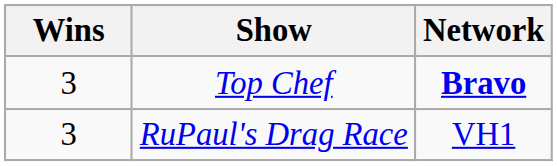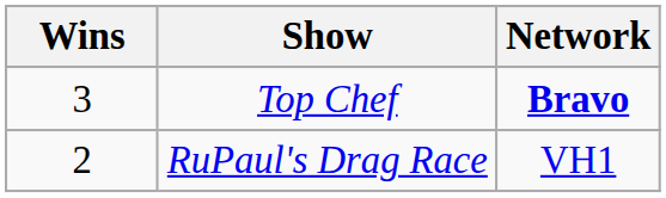RuPaul's Drag Race | Wins: 3 -> 2
